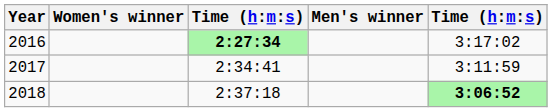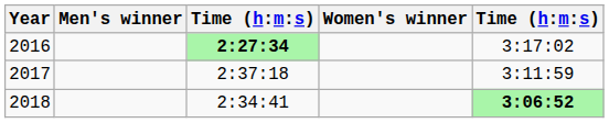columns swapped: Men's winner <-> Women's winner
2017 | column 3: 2:34:41 -> 2:37:18
2018 | column 3: 2:37:18 -> 2:34:41
